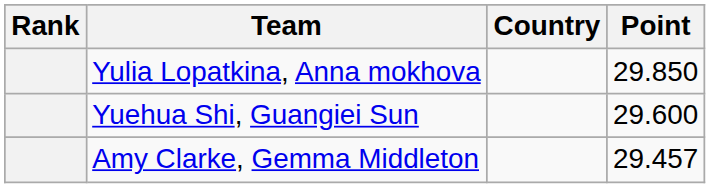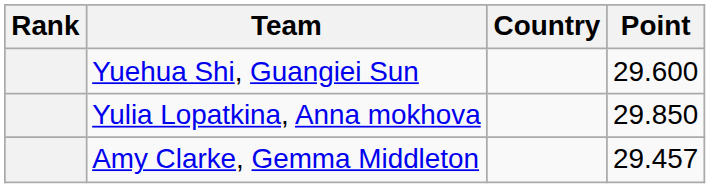rows swapped: Yulia Lopatkina, Anna mokhova <-> Yuehua Shi, Guangiei Sun
